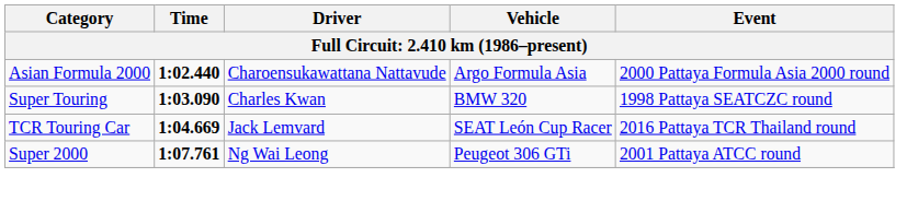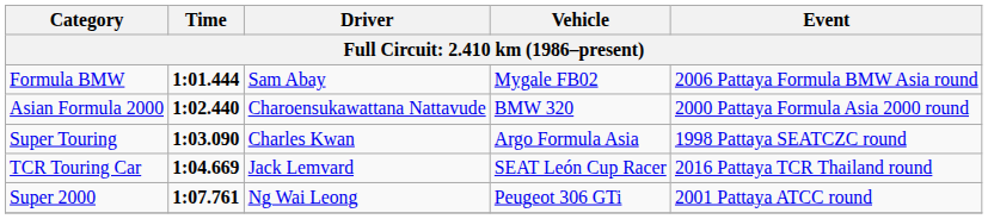+ row: Formula BMW | 1:01.444 | Sam Abay | Mygale FB02 | 2006 Pattaya Formula BMW Asia round
Asian Formula 2000 | Vehicle: Argo Formula Asia -> BMW 320
Super Touring | Vehicle: BMW 320 -> Argo Formula Asia
